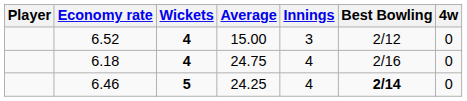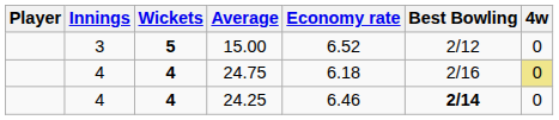columns swapped: Innings <-> Economy rate
15.00 | Wickets: 4 -> 5
24.75 | 4w: no background -> khaki background
24.25 | Wickets: 5 -> 4
